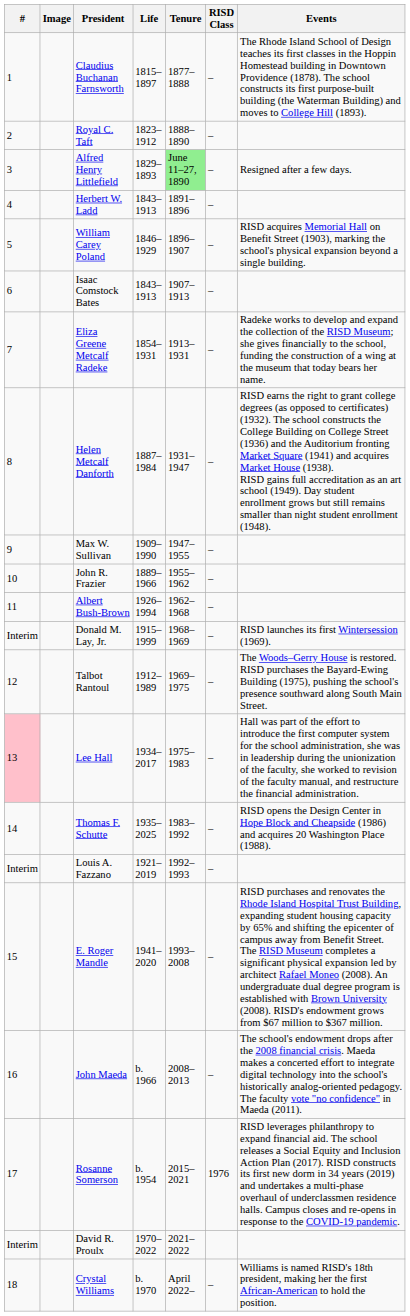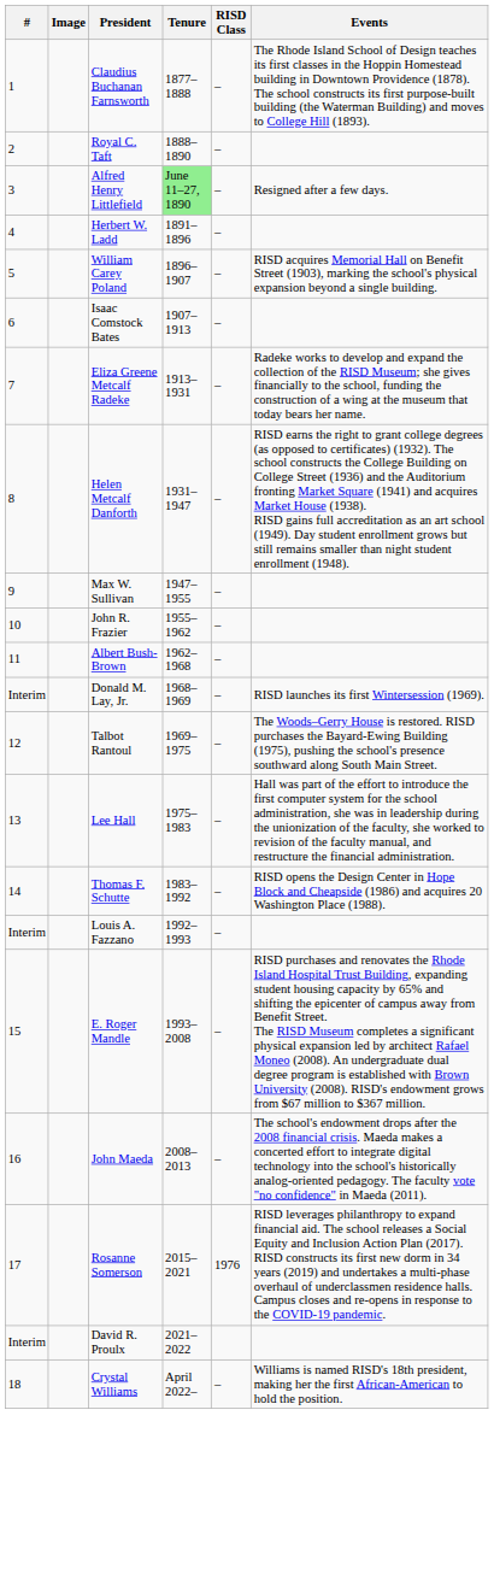- column: Life | 1815–1897 | 1823–1912 | 1829–1893 | 1843–1913 | 1846–1929 | 1843–1913 | 1854–1931 | 1887–1984 | 1909–1990 | 1889–1966 | 1926–1994 | 1915–1999 | 1912–1989 | 1934–2017 | 1935–2025 | 1921–2019 | 1941–2020 | b. 1966 | b. 1954 | 1970–2022 | b. 1970
Lee Hall | #: pink background -> no background
